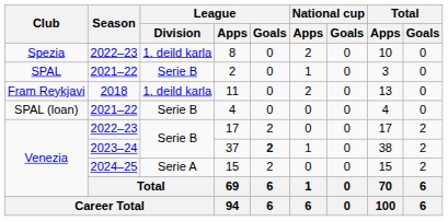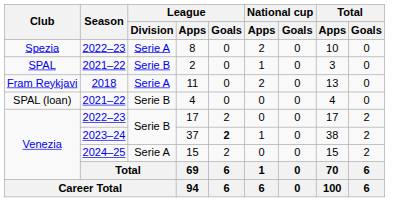8 | League / Division: 1. deild karla -> Serie A
11 | League / Division: 1. deild karla -> Serie A
